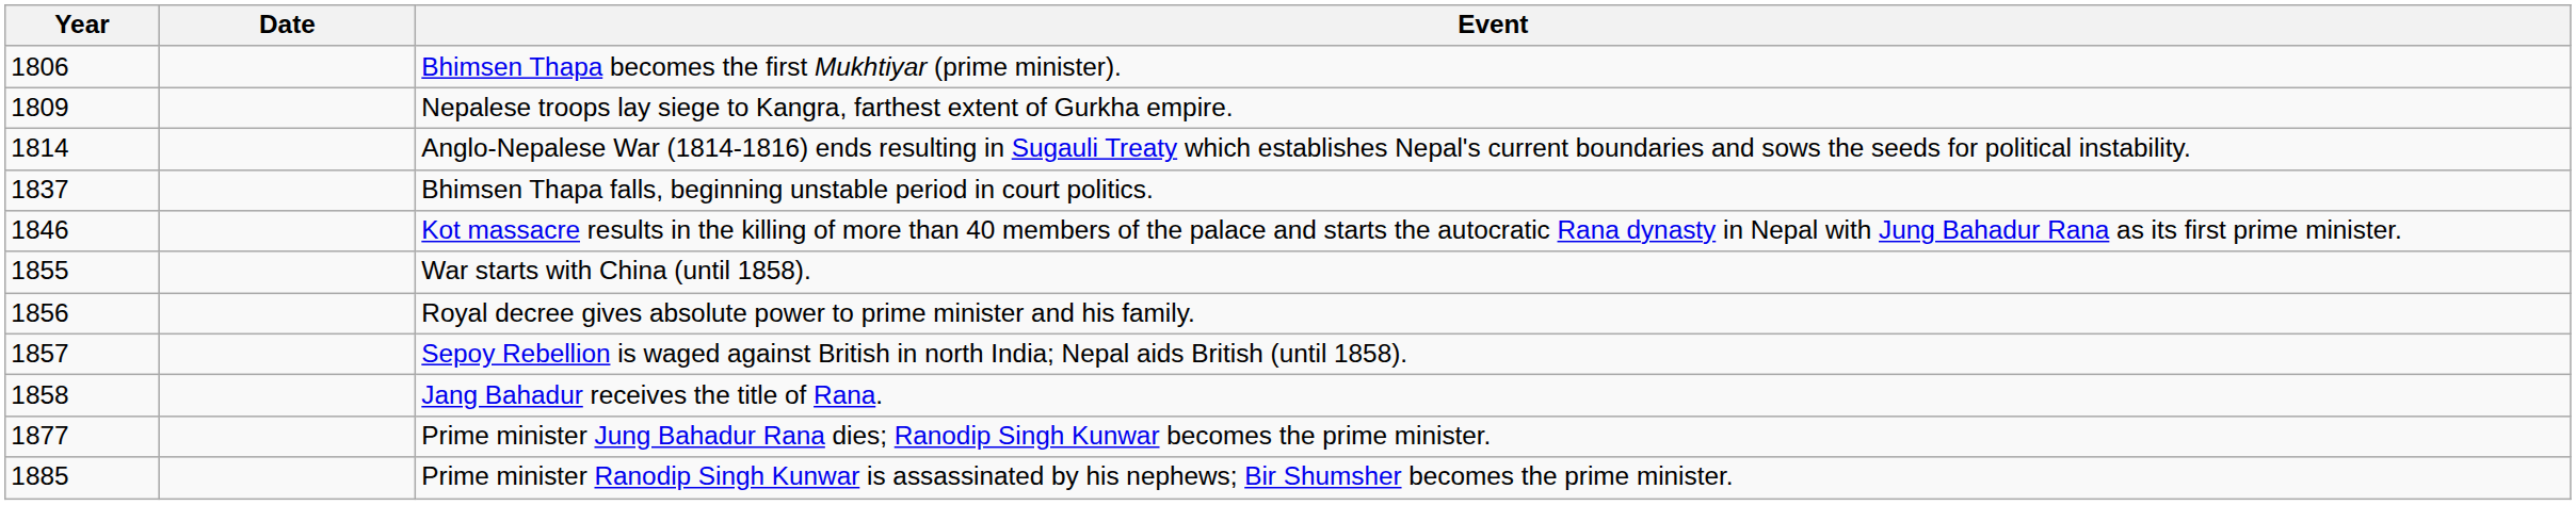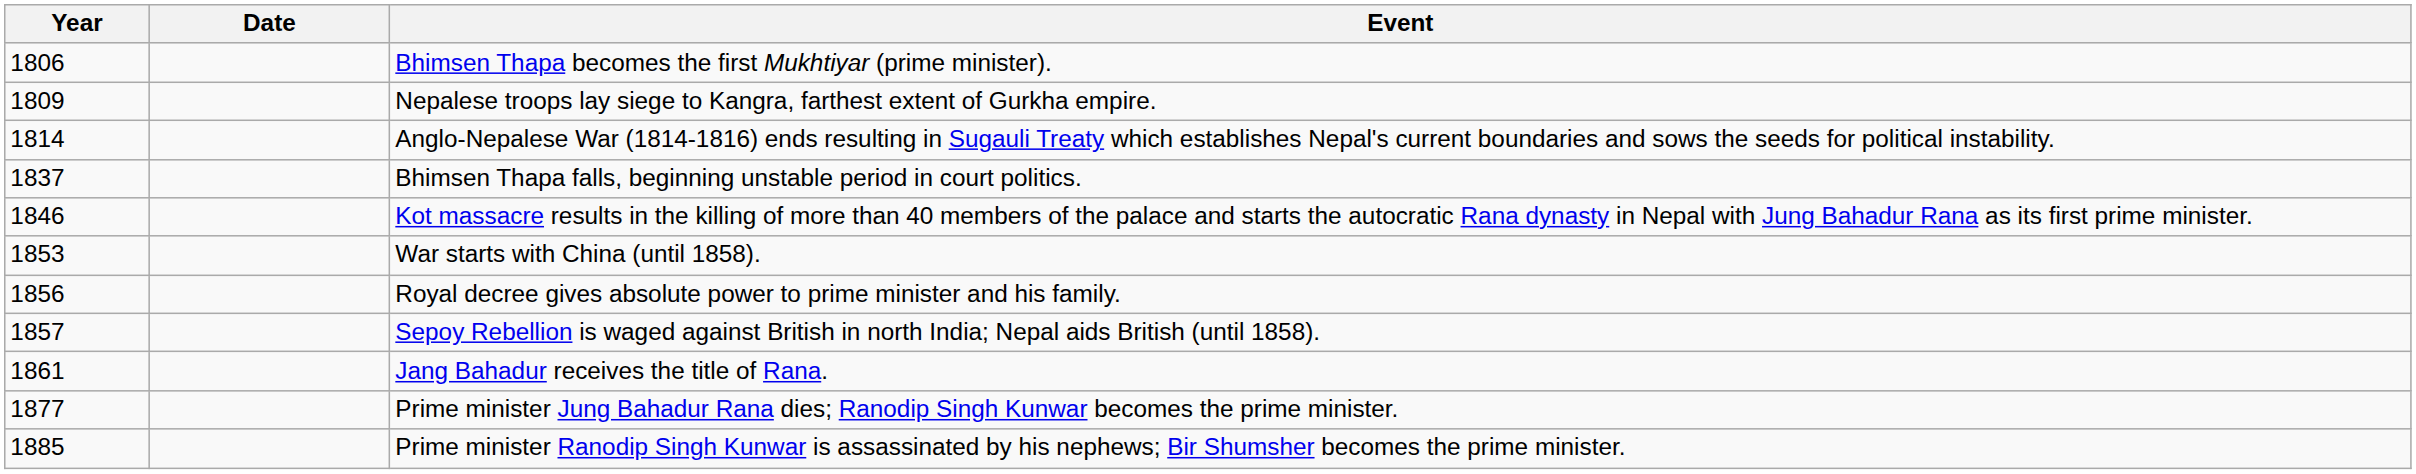War starts with China (until 1858). | Year: 1855 -> 1853
Jang Bahadur receives the title of Rana. | Year: 1858 -> 1861
